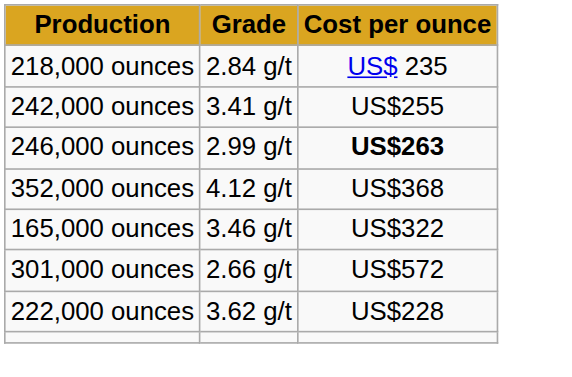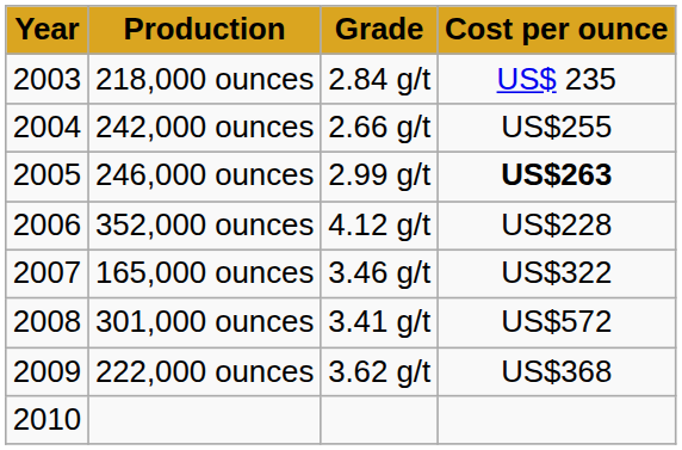+ column: Year | 2003 | 2004 | 2005 | 2006 | 2007 | 2008 | 2009 | 2010
242,000 ounces | Grade: 3.41 g/t -> 2.66 g/t
352,000 ounces | Cost per ounce: US$368 -> US$228
301,000 ounces | Grade: 2.66 g/t -> 3.41 g/t
222,000 ounces | Cost per ounce: US$228 -> US$368
